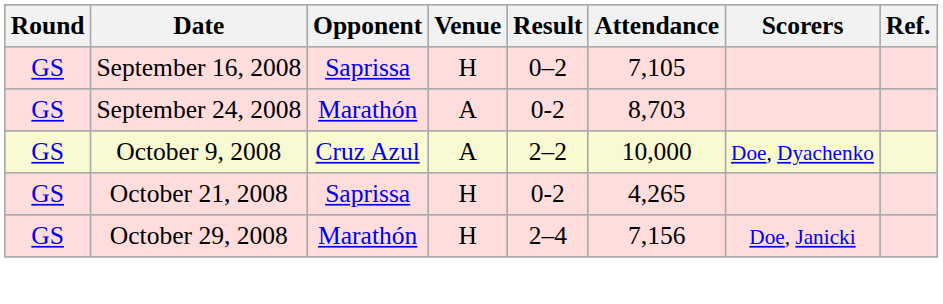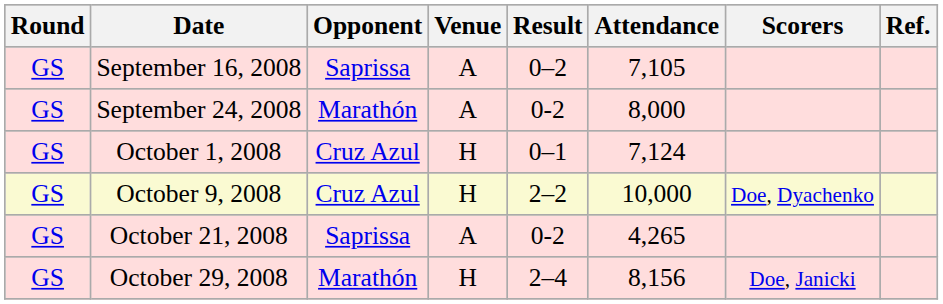September 16, 2008 | Venue: H -> A
September 24, 2008 | Attendance: 8,703 -> 8,000
+ row: GS | October 1, 2008 | Cruz Azul | H | 0–1 | 7,124
October 9, 2008 | Venue: A -> H
October 21, 2008 | Venue: H -> A
October 29, 2008 | Attendance: 7,156 -> 8,156
